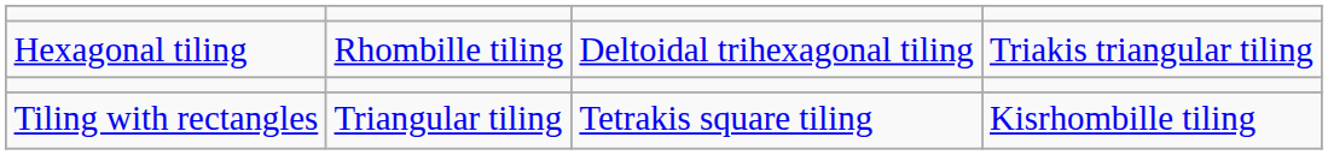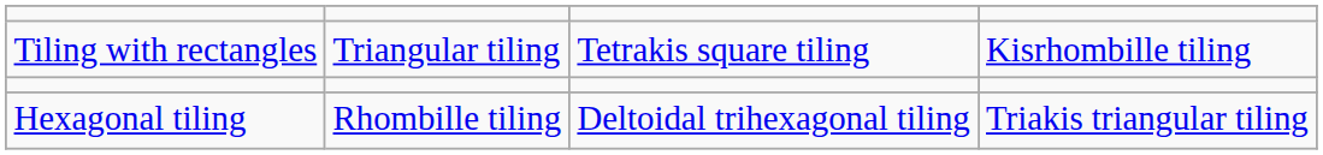rows swapped: Tiling with rectangles <-> Hexagonal tiling
